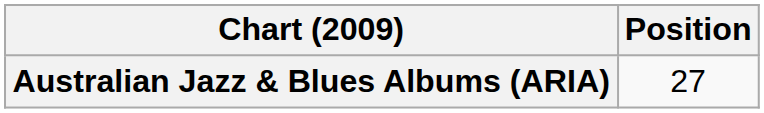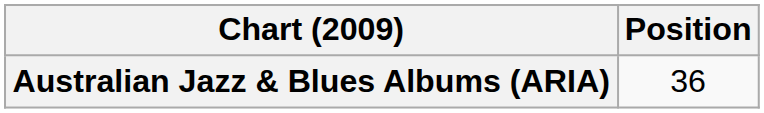Australian Jazz & Blues Albums (ARIA) | Position: 27 -> 36
